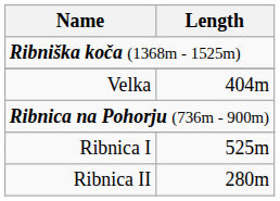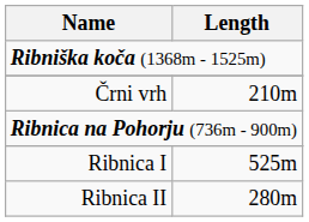- row: Velka | 404m
+ row: Črni vrh | 210m
